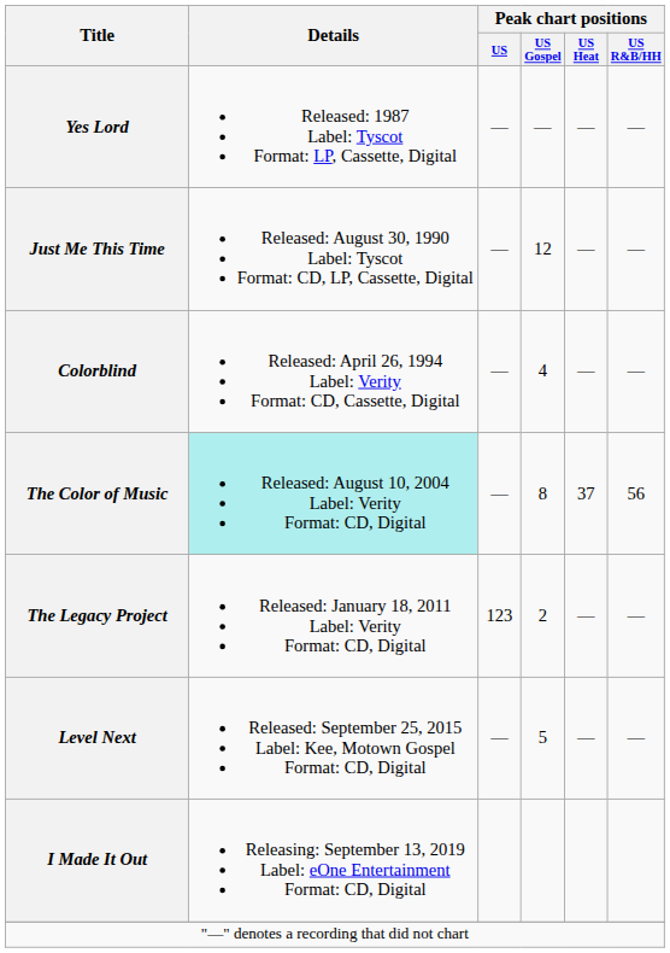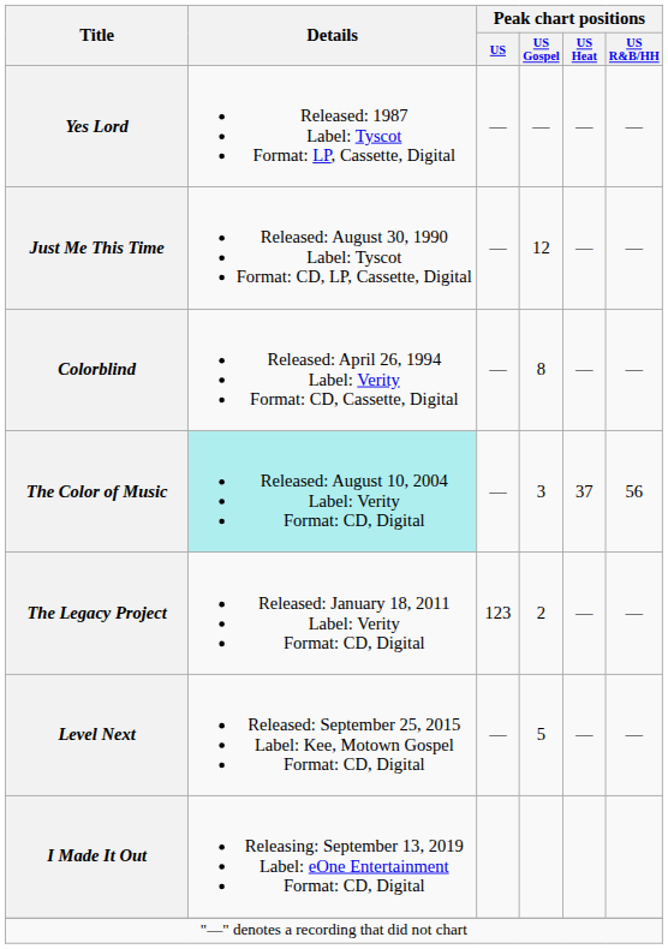Colorblind | Peak chart positions / US Gospel: 4 -> 8
The Color of Music | Peak chart positions / US Gospel: 8 -> 3
